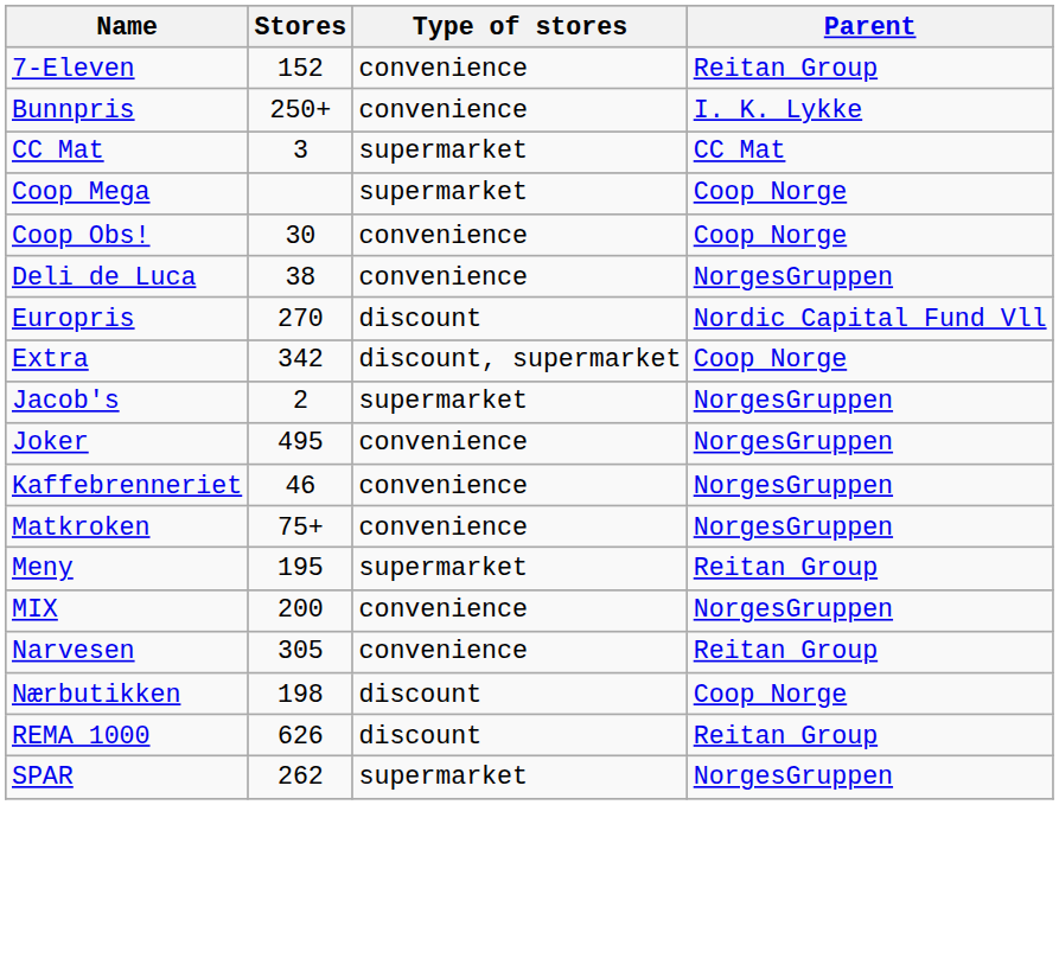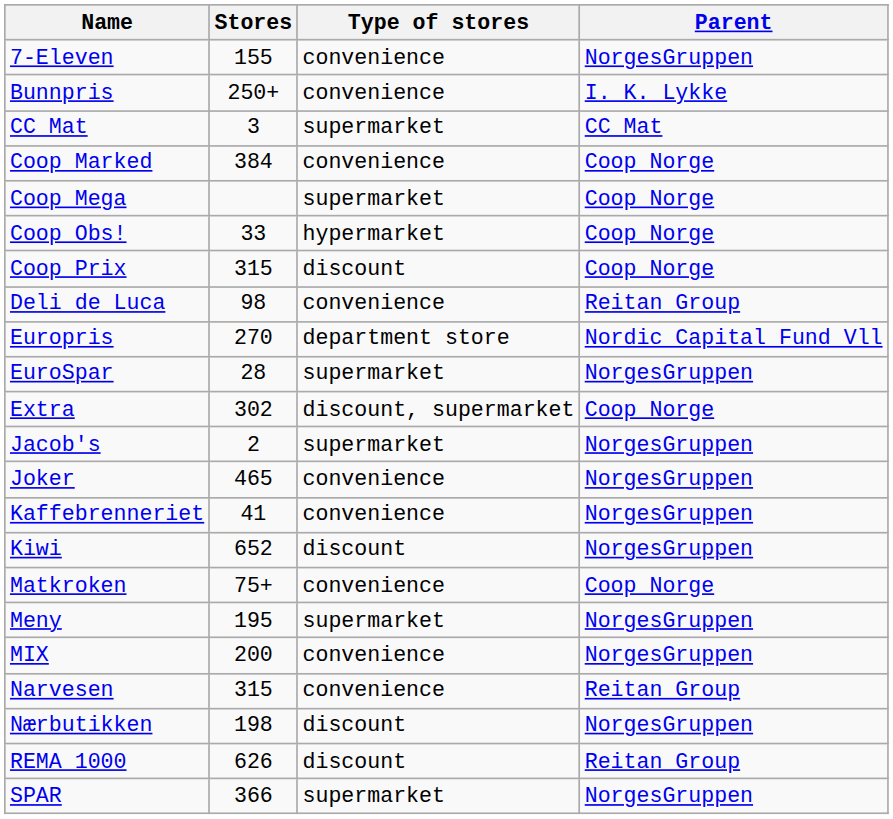7-Eleven | Stores: 152 -> 155
7-Eleven | Parent: Reitan Group -> NorgesGruppen
+ row: Coop Marked | 384 | convenience | Coop Norge
Coop Obs! | Stores: 30 -> 33
Coop Obs! | Type of stores: convenience -> hypermarket
+ row: Coop Prix | 315 | discount | Coop Norge
Deli de Luca | Stores: 38 -> 98
Deli de Luca | Parent: NorgesGruppen -> Reitan Group
Europris | Type of stores: discount -> department store
+ row: EuroSpar | 28 | supermarket | NorgesGruppen
Extra | Stores: 342 -> 302
Joker | Stores: 495 -> 465
Kaffebrenneriet | Stores: 46 -> 41
+ row: Kiwi | 652 | discount | NorgesGruppen
Matkroken | Parent: NorgesGruppen -> Coop Norge
Meny | Parent: Reitan Group -> NorgesGruppen
Narvesen | Stores: 305 -> 315
Nærbutikken | Parent: Coop Norge -> NorgesGruppen
SPAR | Stores: 262 -> 366
